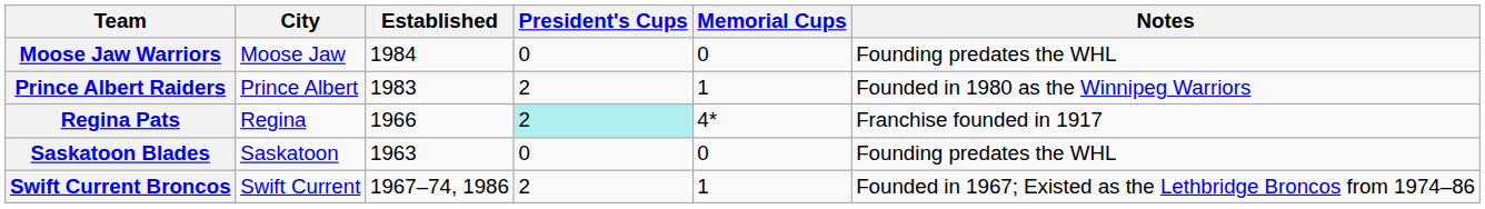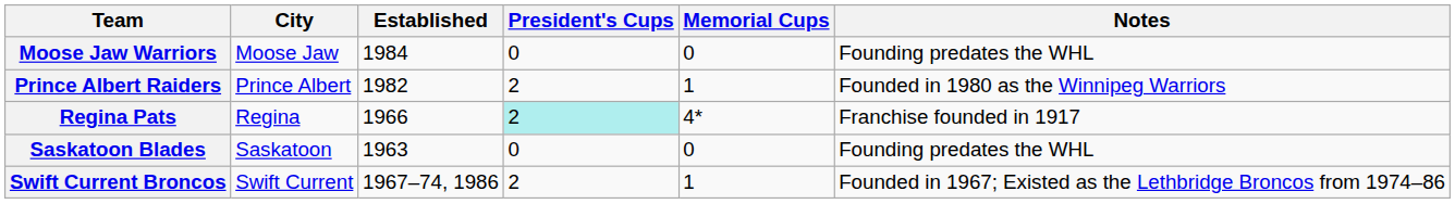Prince Albert Raiders | Established: 1983 -> 1982
